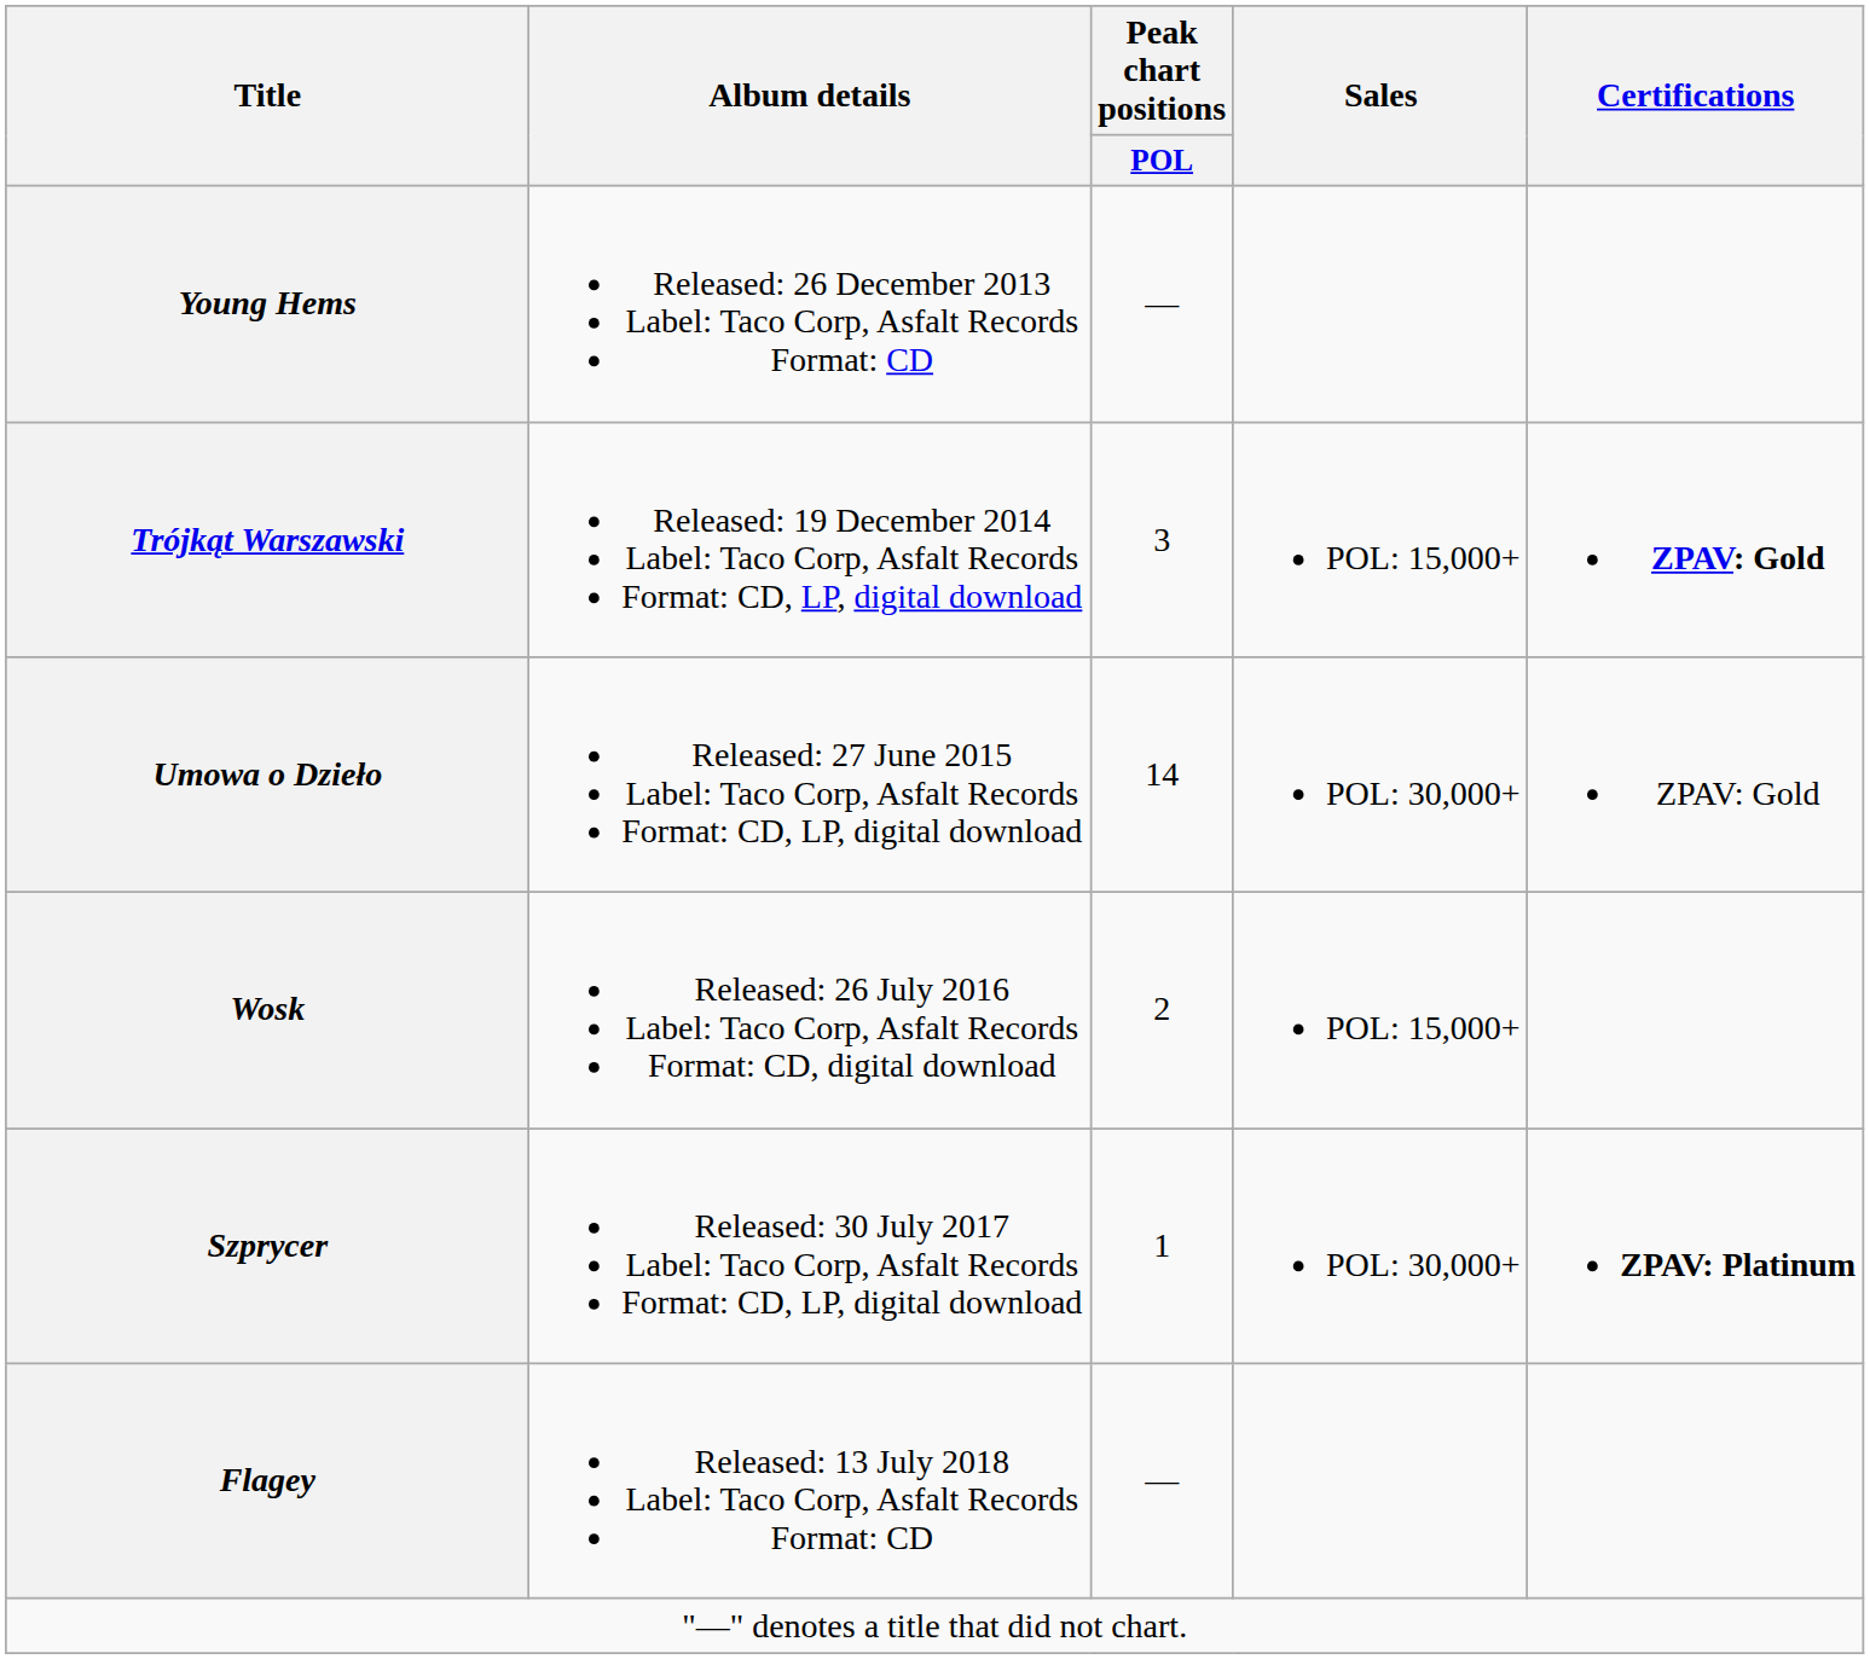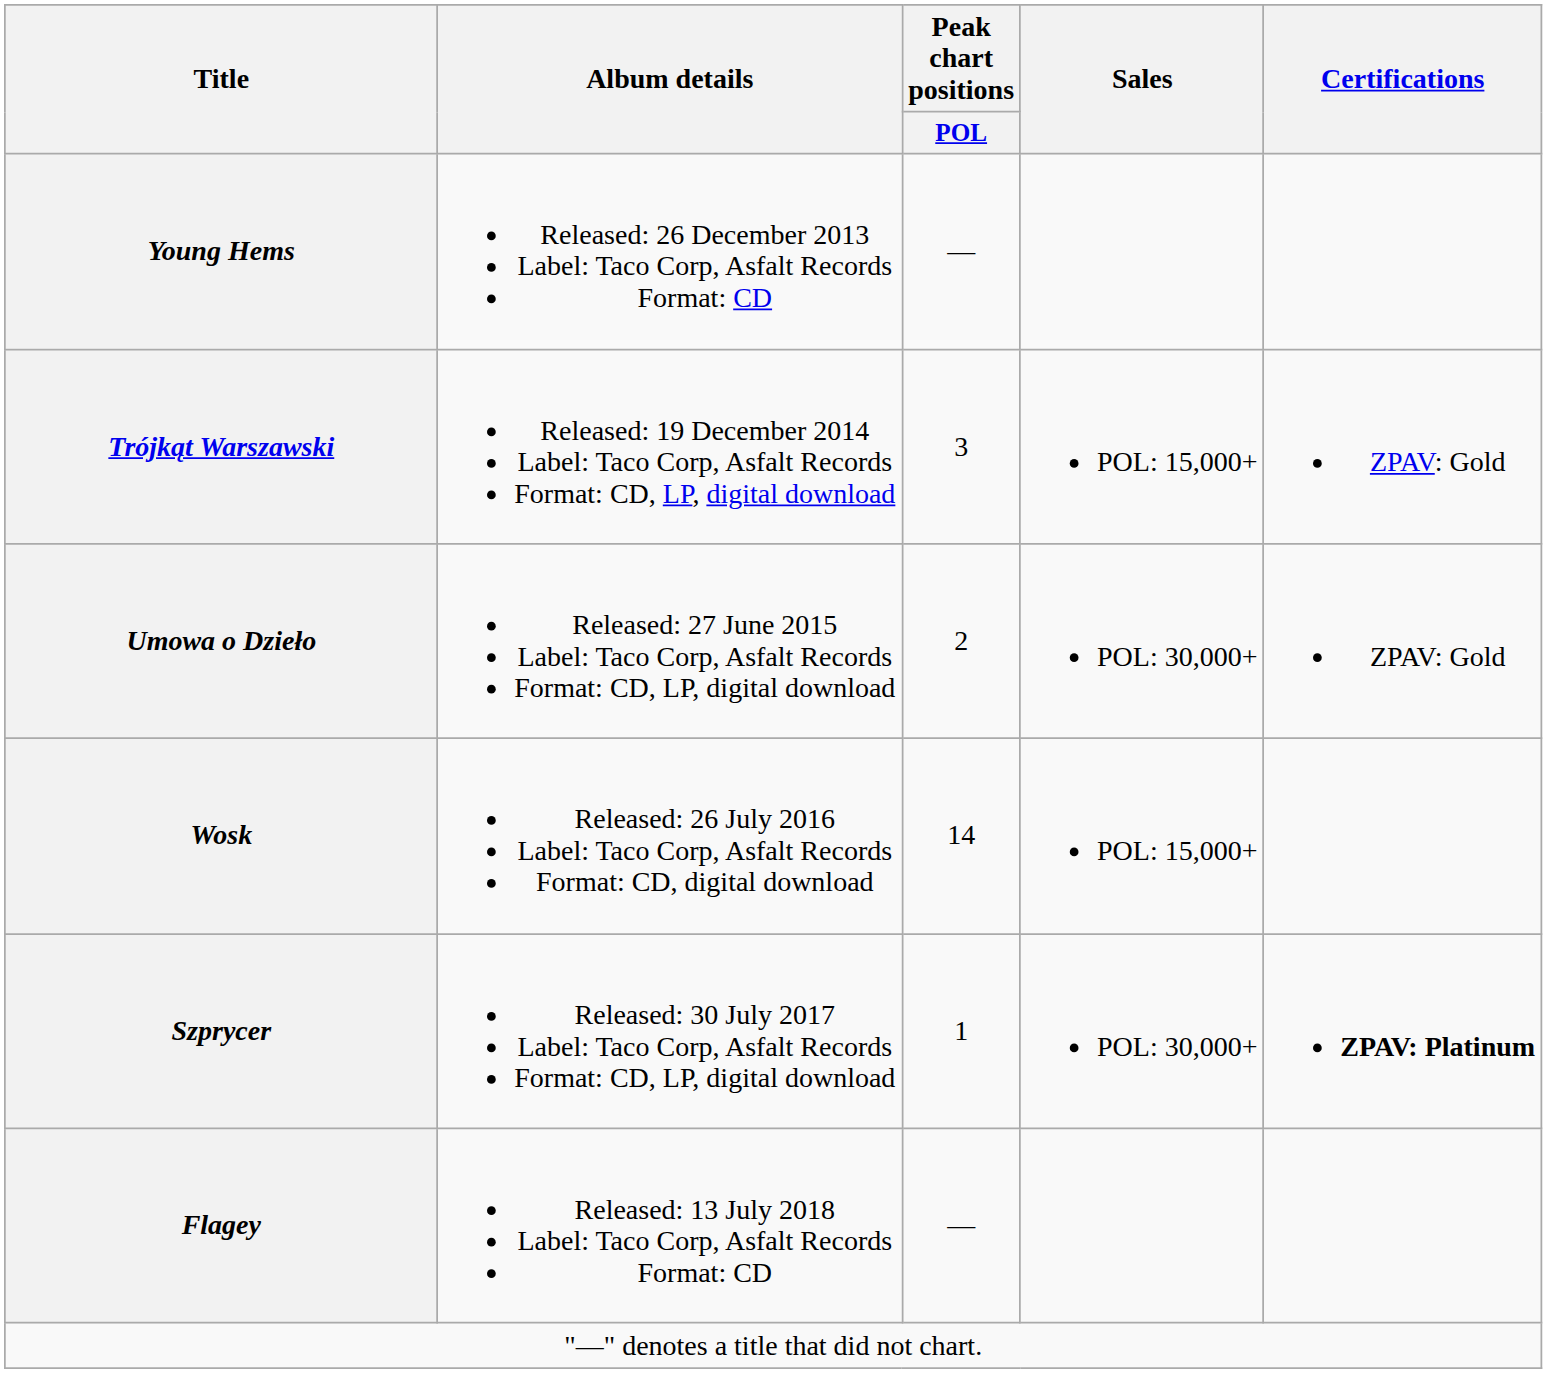Trójkąt Warszawski | Certifications: bold -> normal
Umowa o Dzieło | Peak chart positions / POL: 14 -> 2
Wosk | Peak chart positions / POL: 2 -> 14
